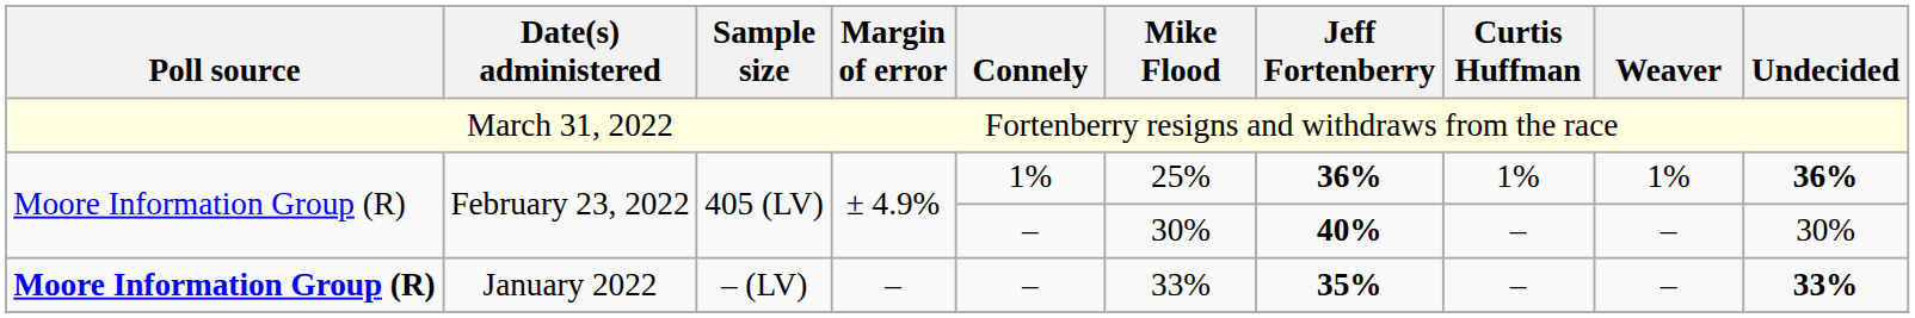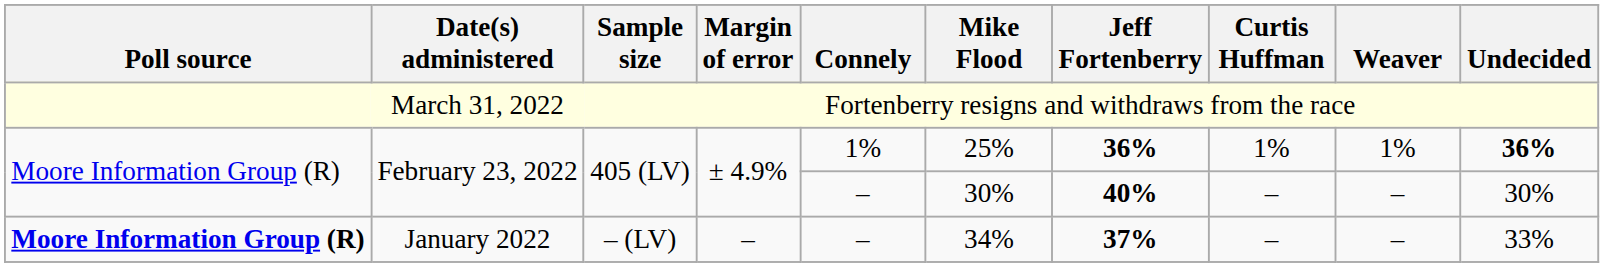January 2022 | Mike Flood: 33% -> 34%
January 2022 | Jeff Fortenberry: 35% -> 37%
January 2022 | Undecided: bold -> normal
